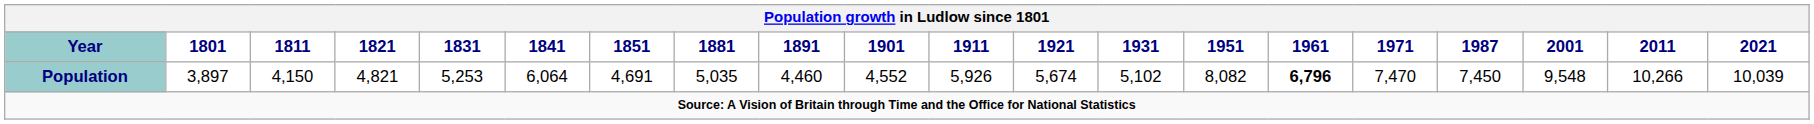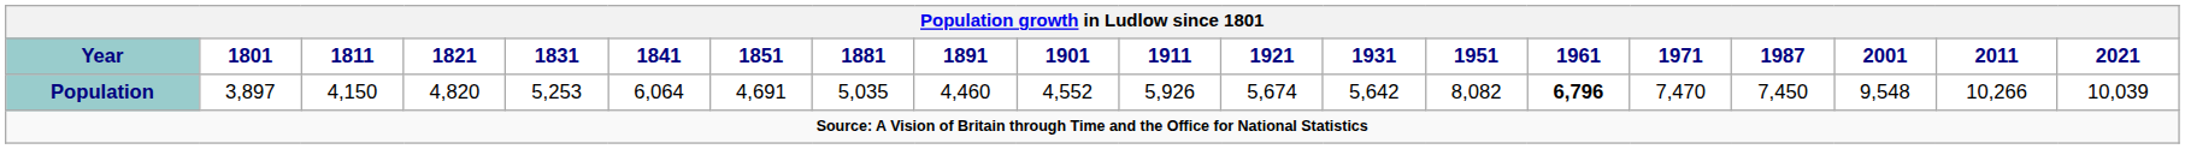Population | 1821: 4,821 -> 4,820
Population | 1931: 5,102 -> 5,642
